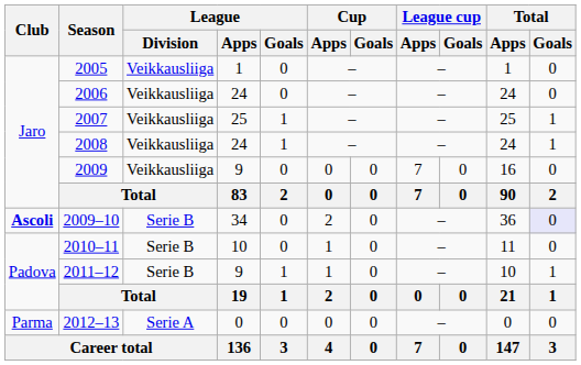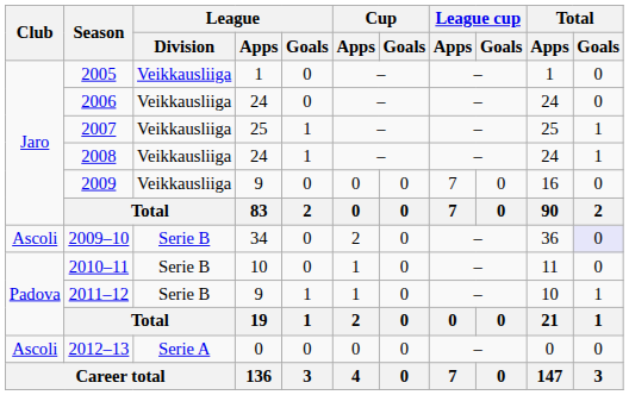2009–10 | Club: bold -> normal
2012–13 | Club: Parma -> Ascoli
